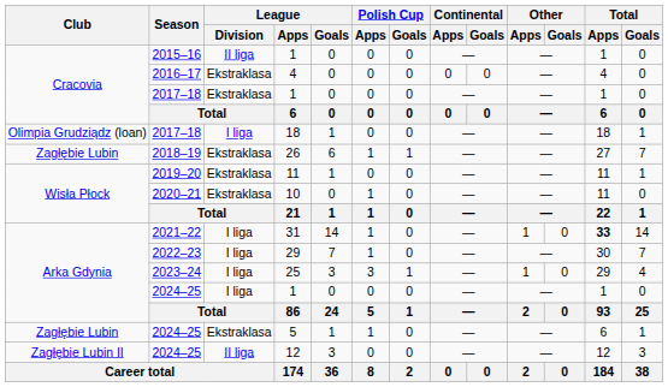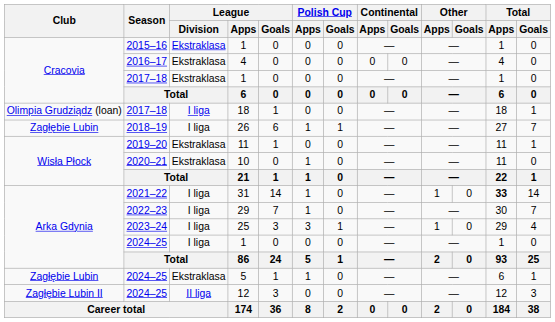2015–16 / 1 | League / Division: II liga -> Ekstraklasa
26 | League / Division: Ekstraklasa -> I liga
